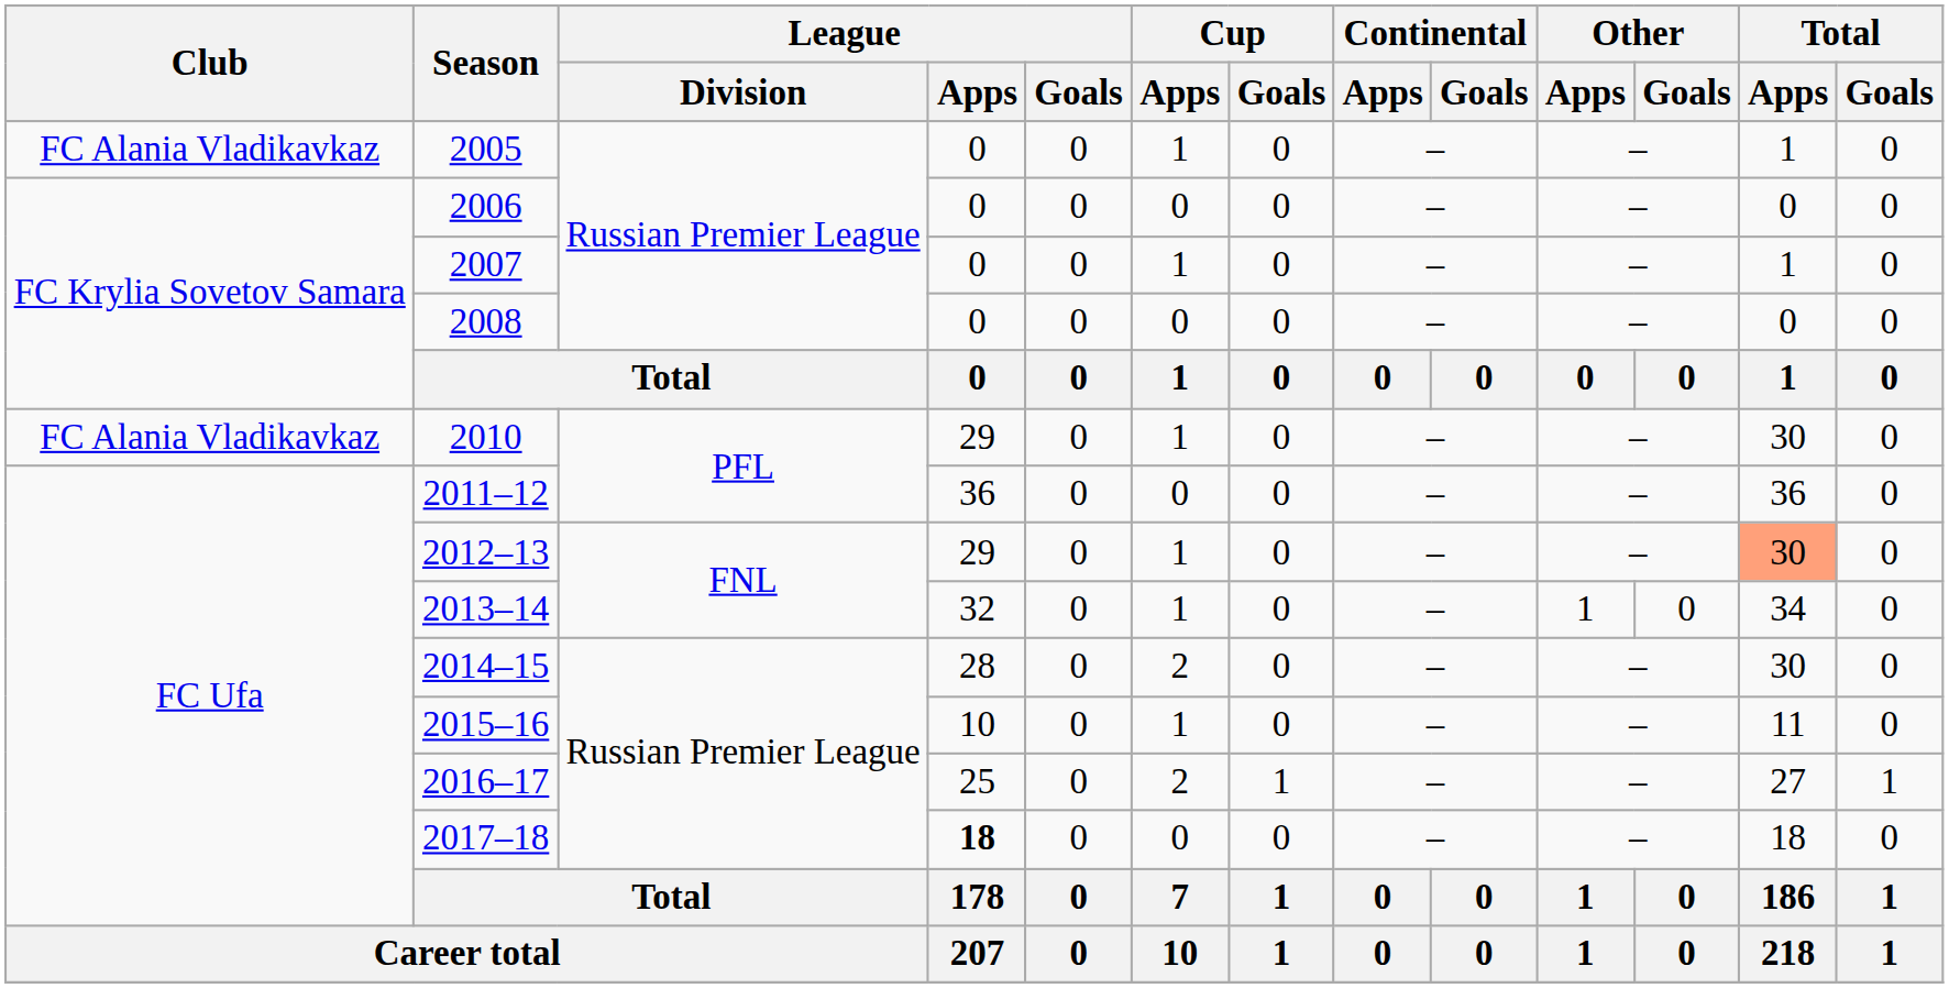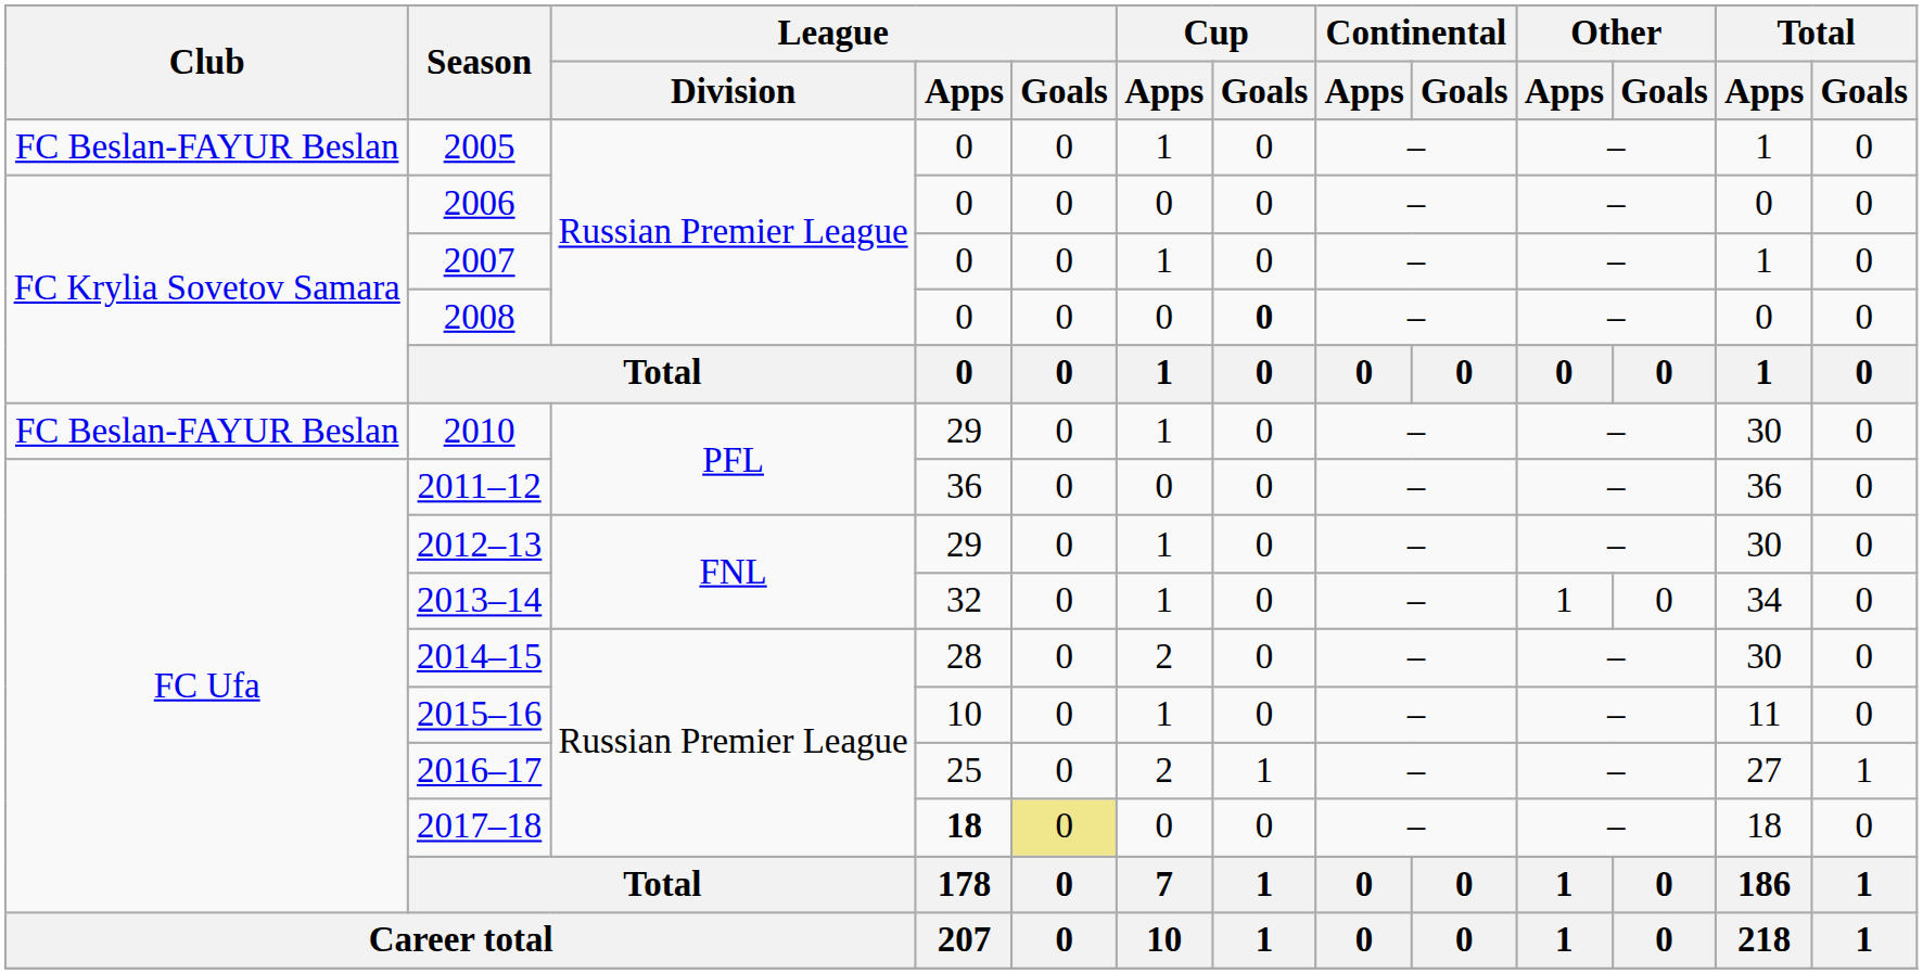2005 | Club: FC Alania Vladikavkaz -> FC Beslan-FAYUR Beslan
2008 | Cup / Goals: normal -> bold
2010 | Club: FC Alania Vladikavkaz -> FC Beslan-FAYUR Beslan
2012–13 | Total / Apps: lightsalmon background -> no background
2017–18 | League / Goals: no background -> khaki background
